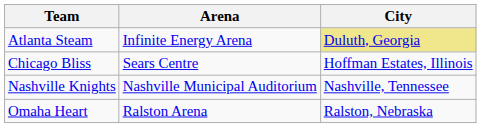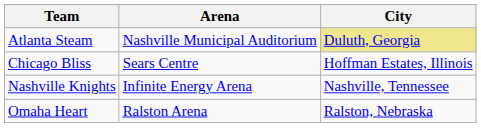Atlanta Steam | Arena: Infinite Energy Arena -> Nashville Municipal Auditorium
Nashville Knights | Arena: Nashville Municipal Auditorium -> Infinite Energy Arena
